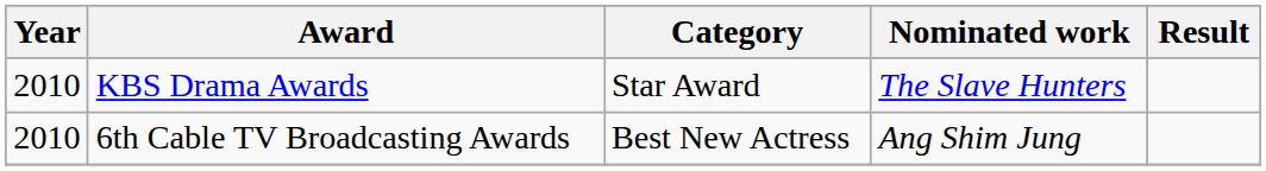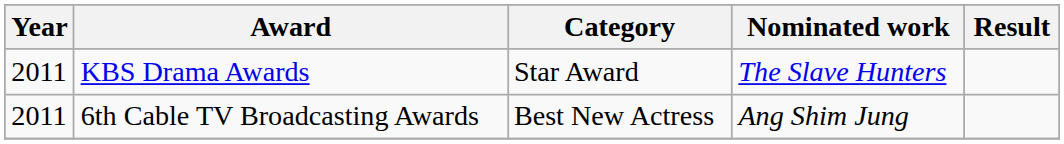KBS Drama Awards | Year: 2010 -> 2011
6th Cable TV Broadcasting Awards | Year: 2010 -> 2011
